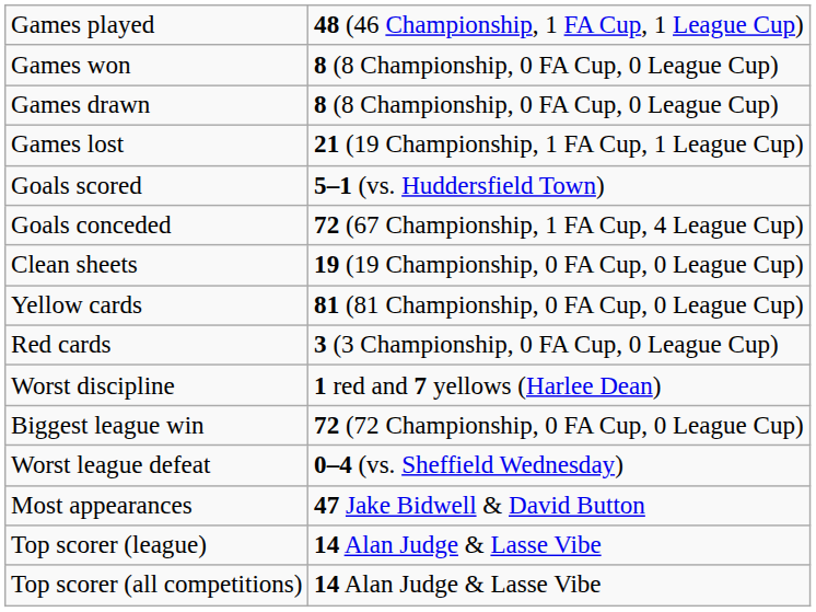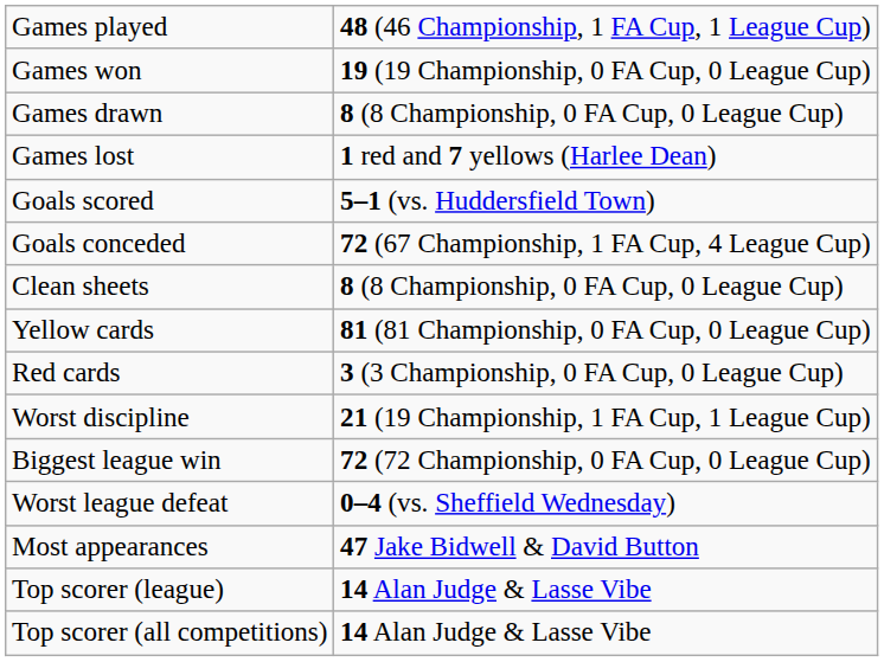Games won | column 2: 8 (8 Championship, 0 FA Cup, 0 League Cup) -> 19 (19 Championship, 0 FA Cup, 0 League Cup)
Games lost | column 2: 21 (19 Championship, 1 FA Cup, 1 League Cup) -> 1 red and 7 yellows (Harlee Dean)
Clean sheets | column 2: 19 (19 Championship, 0 FA Cup, 0 League Cup) -> 8 (8 Championship, 0 FA Cup, 0 League Cup)
Worst discipline | column 2: 1 red and 7 yellows (Harlee Dean) -> 21 (19 Championship, 1 FA Cup, 1 League Cup)
